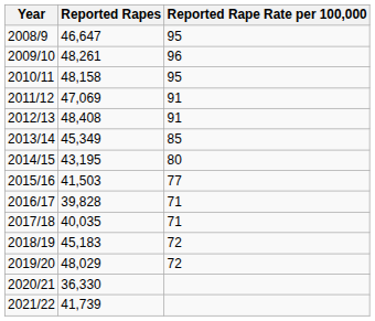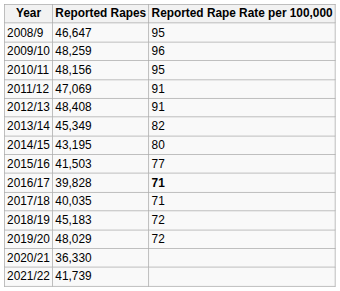2009/10 | Reported Rapes: 48,261 -> 48,259
2010/11 | Reported Rapes: 48,158 -> 48,156
2013/14 | Reported Rape Rate per 100,000: 85 -> 82
2016/17 | Reported Rape Rate per 100,000: normal -> bold
